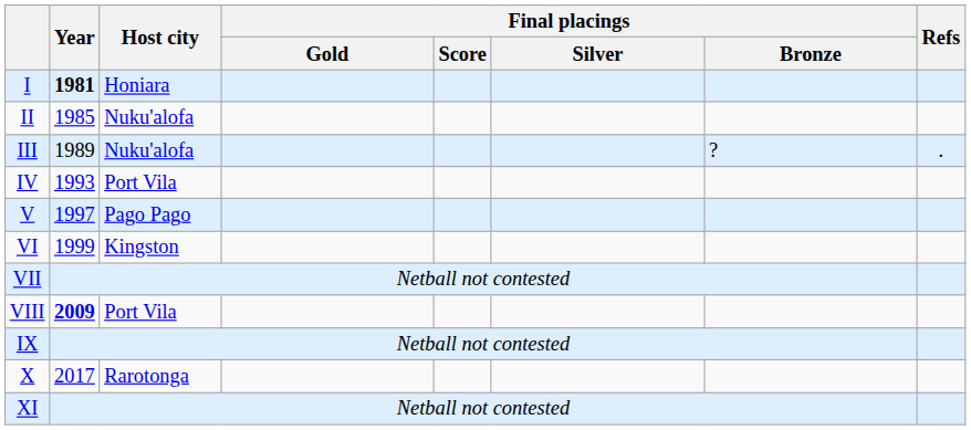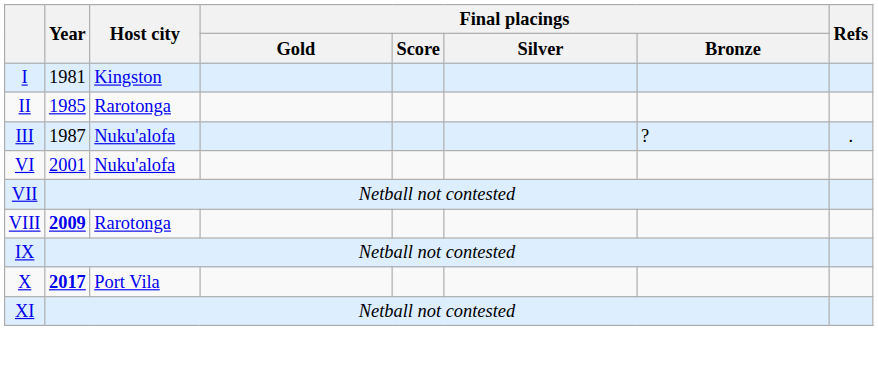I | Year: bold -> normal
I | Host city: Honiara -> Kingston
II | Host city: Nuku'alofa -> Rarotonga
III | Year: 1989 -> 1987
- row: IV | 1993 | Port Vila
- row: V | 1997 | Pago Pago
VI | Year: 1999 -> 2001
VI | Host city: Kingston -> Nuku'alofa
VIII | Host city: Port Vila -> Rarotonga
X | Year: normal -> bold
X | Host city: Rarotonga -> Port Vila
